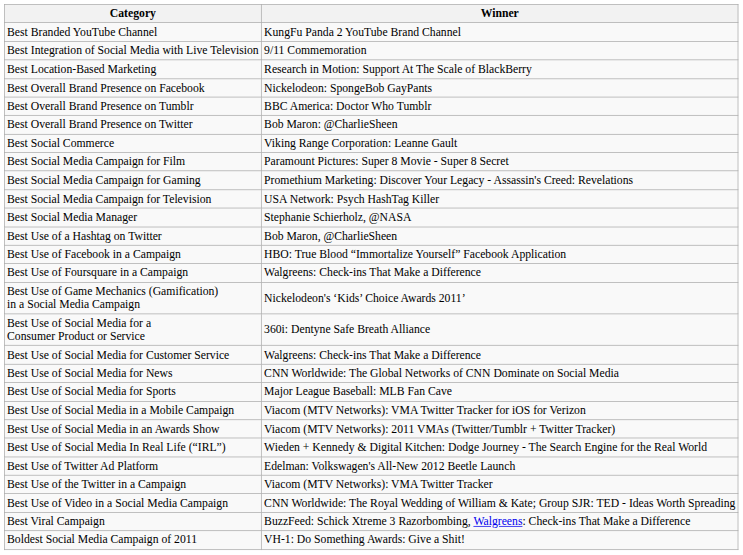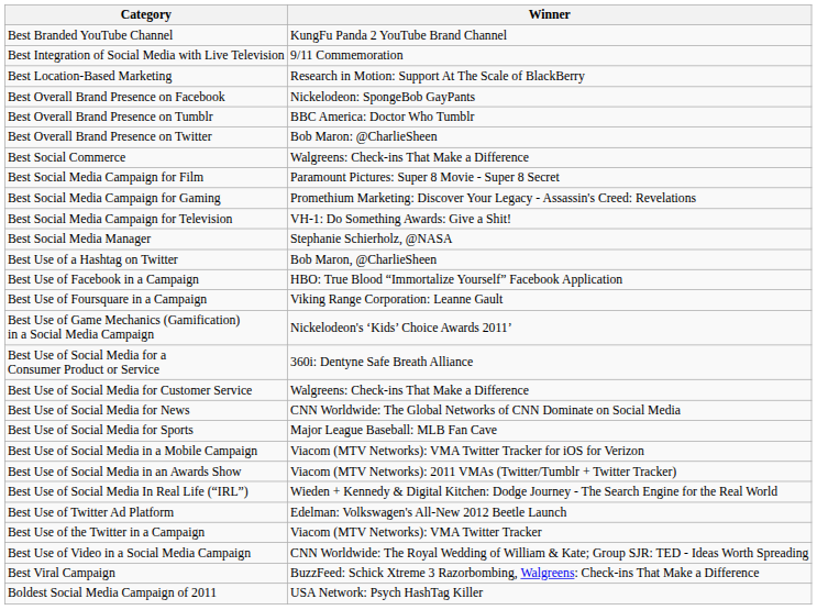Best Social Commerce | Winner: Viking Range Corporation: Leanne Gault -> Walgreens: Check-ins That Make a Difference
Best Social Media Campaign for Television | Winner: USA Network: Psych HashTag Killer -> VH-1: Do Something Awards: Give a Shit!
Best Use of Foursquare in a Campaign | Winner: Walgreens: Check-ins That Make a Difference -> Viking Range Corporation: Leanne Gault
Boldest Social Media Campaign of 2011 | Winner: VH-1: Do Something Awards: Give a Shit! -> USA Network: Psych HashTag Killer
